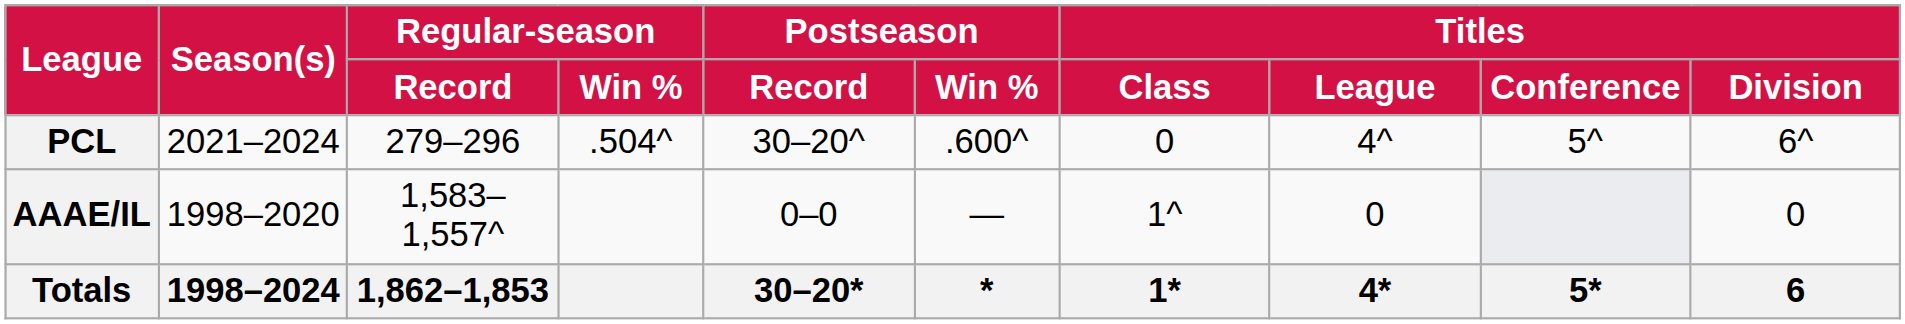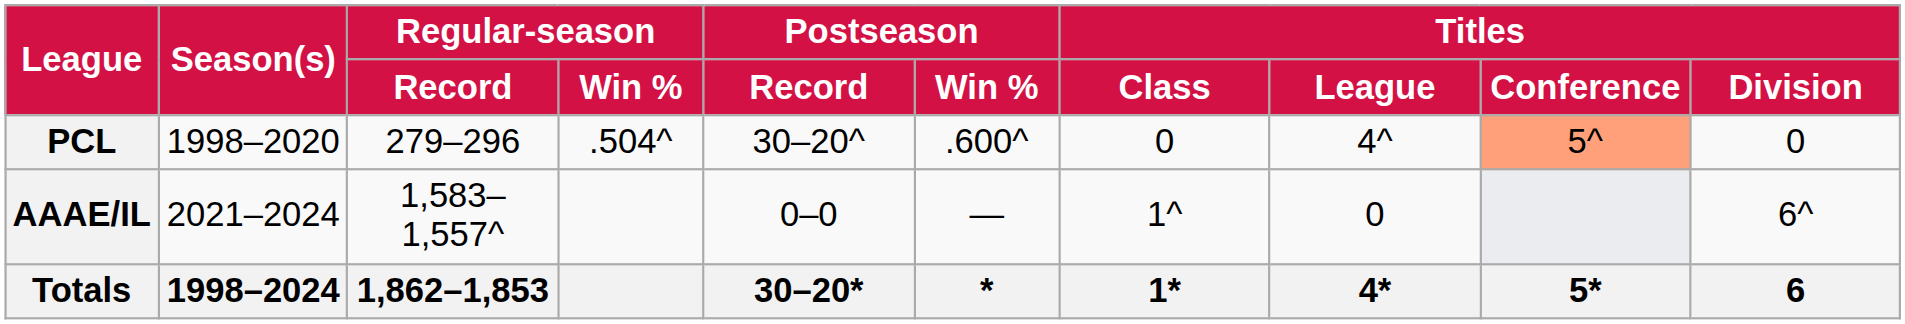PCL | Season(s): 2021–2024 -> 1998–2020
PCL | Titles / Conference: no background -> lightsalmon background
PCL | Titles / Division: 6^ -> 0
AAAE/IL | Season(s): 1998–2020 -> 2021–2024
AAAE/IL | Titles / Division: 0 -> 6^
